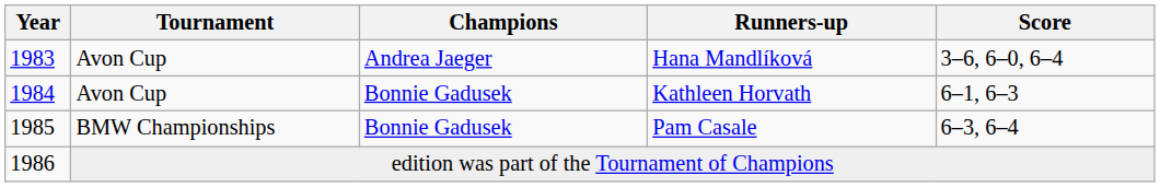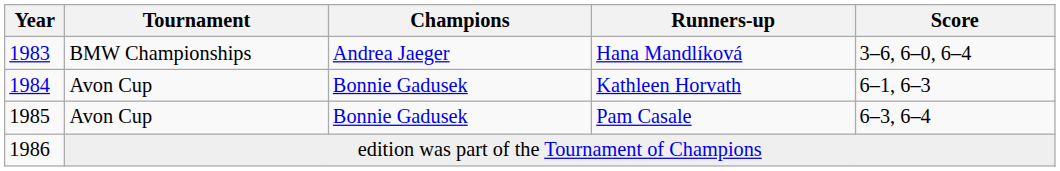Hana Mandlíková | Tournament: Avon Cup -> BMW Championships
Pam Casale | Tournament: BMW Championships -> Avon Cup
